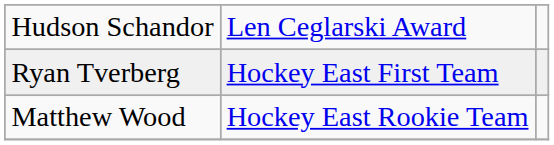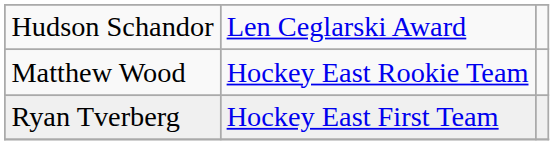rows swapped: Ryan Tverberg <-> Matthew Wood
